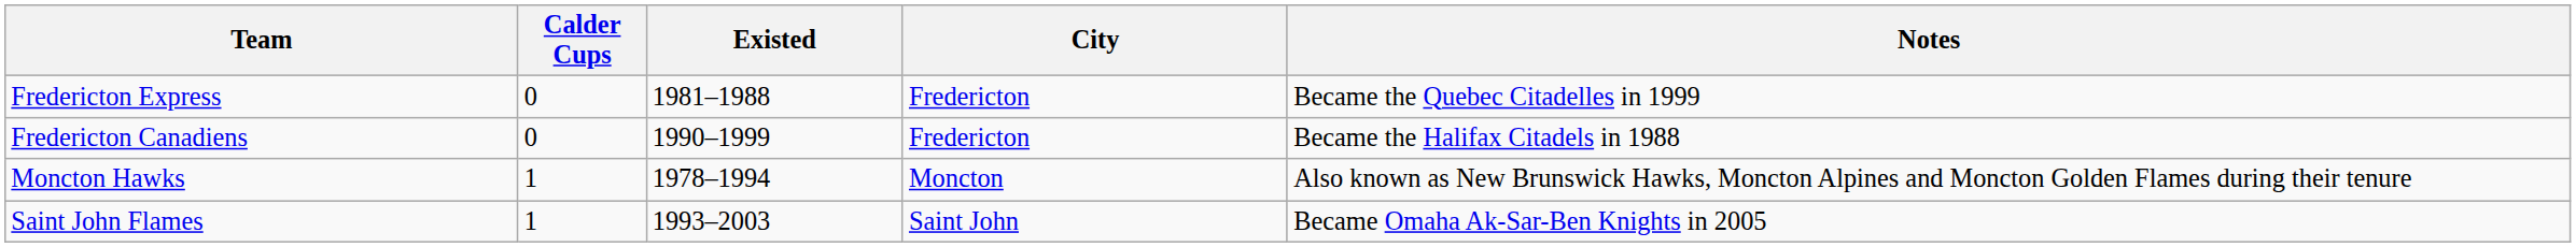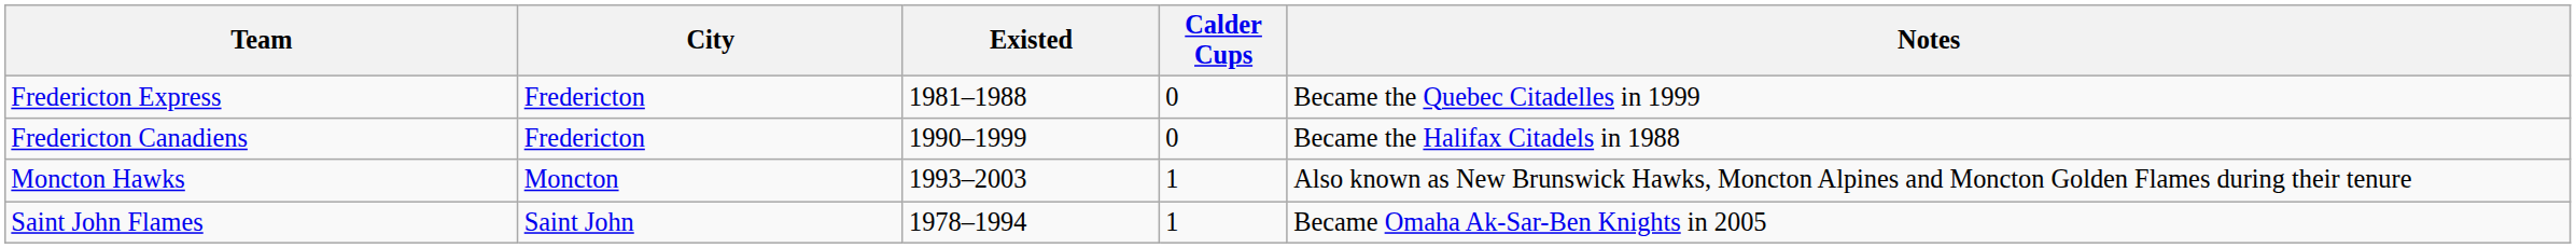columns swapped: City <-> Calder Cups
Moncton Hawks | Existed: 1978–1994 -> 1993–2003
Saint John Flames | Existed: 1993–2003 -> 1978–1994
